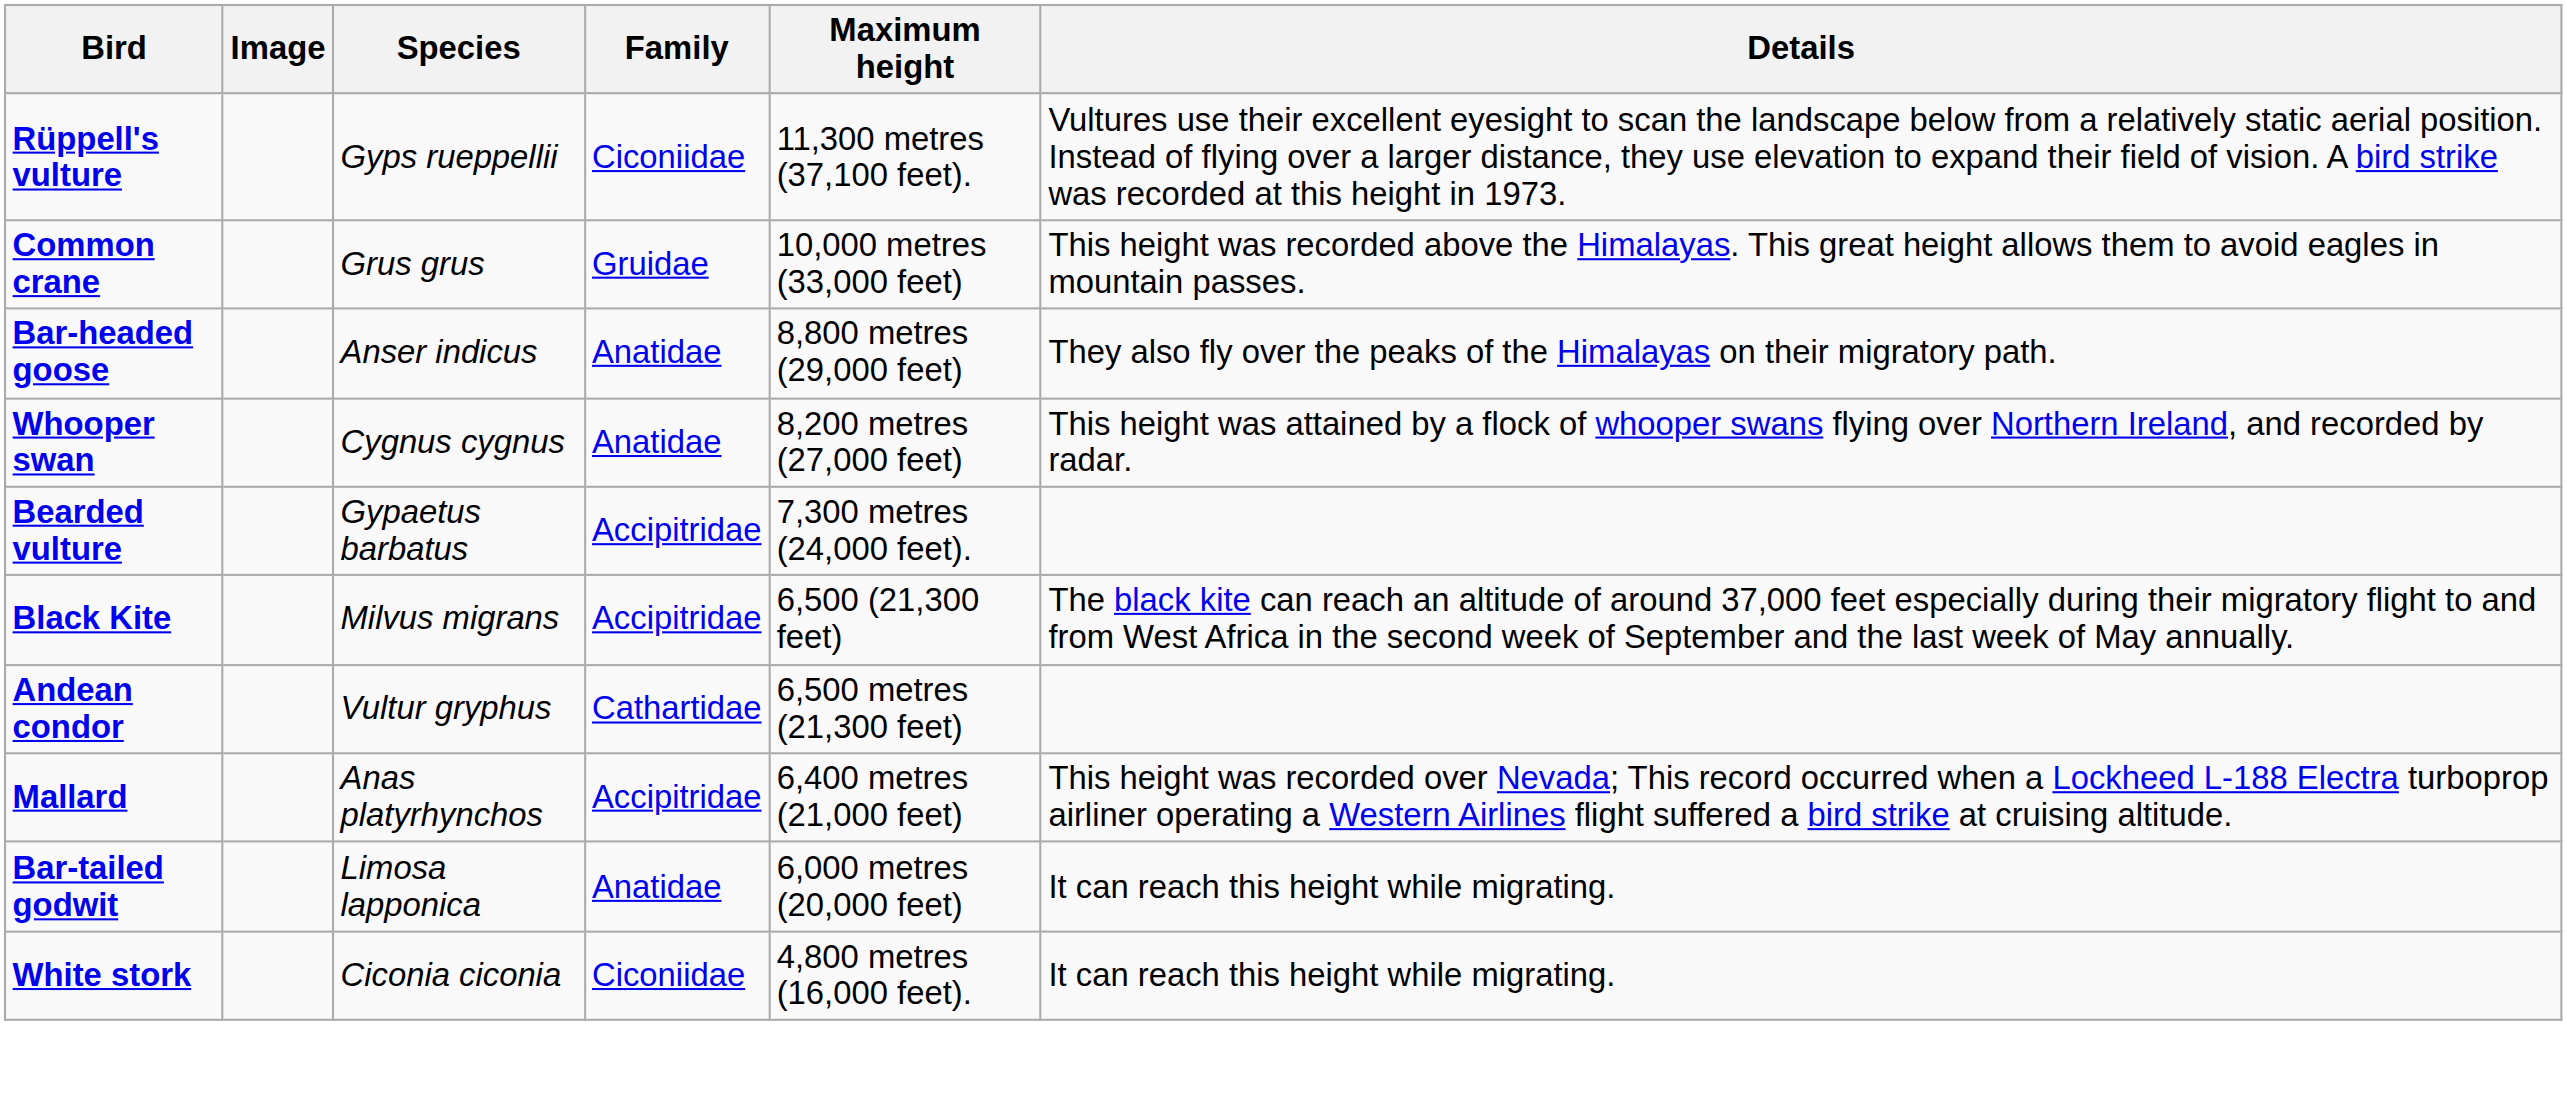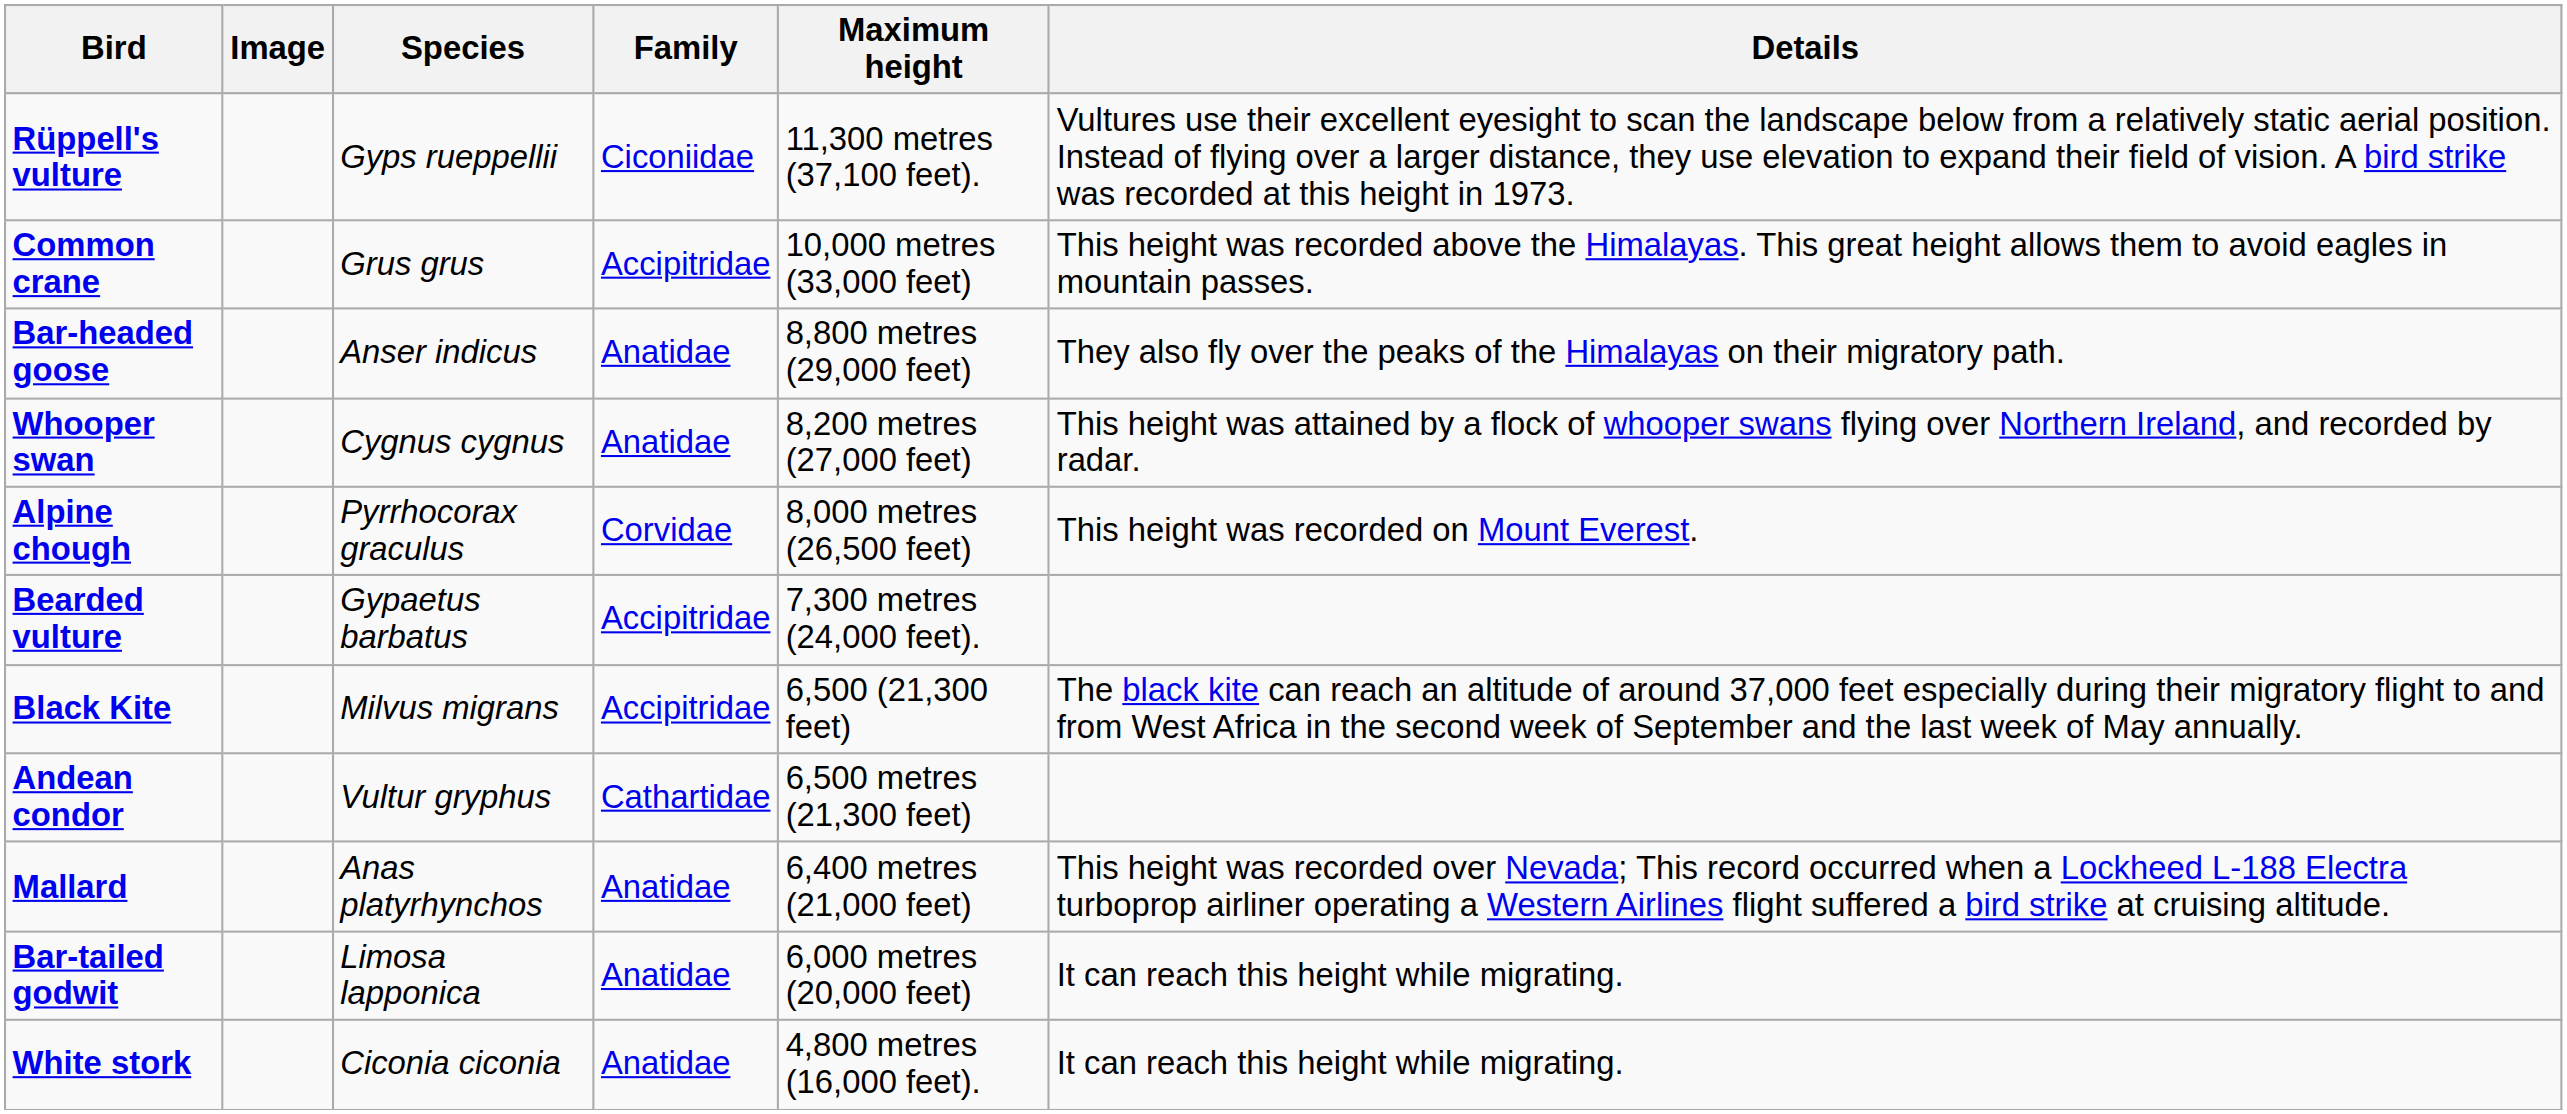Common crane | Family: Gruidae -> Accipitridae
+ row: Alpine chough | Pyrrhocorax graculus | Corvidae | 8,000 metres (26,500 feet) | This height was recorded on Mount Everest.
Mallard | Family: Accipitridae -> Anatidae
White stork | Family: Ciconiidae -> Anatidae
